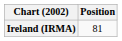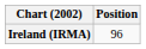Ireland (IRMA) | Position: 81 -> 96
